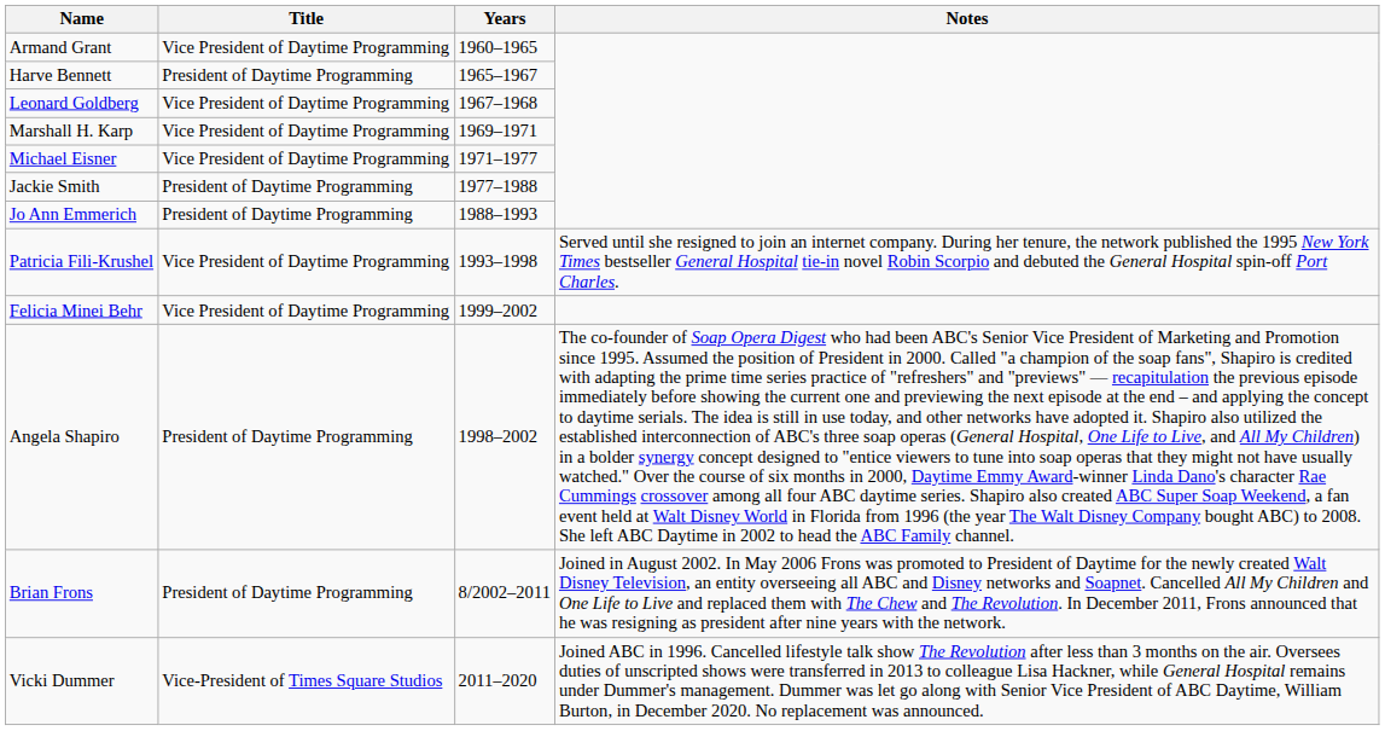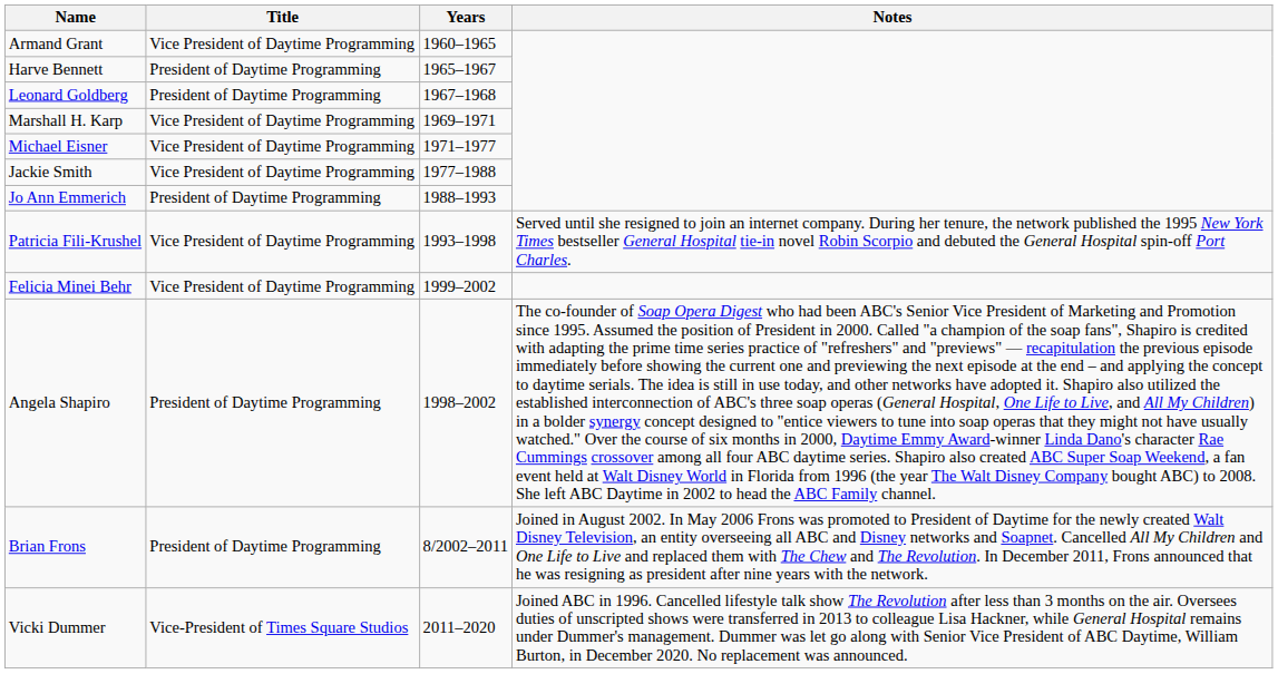Leonard Goldberg | Title: Vice President of Daytime Programming -> President of Daytime Programming
Jackie Smith | Title: President of Daytime Programming -> Vice President of Daytime Programming
